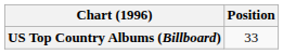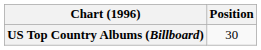US Top Country Albums (Billboard) | Position: 33 -> 30
